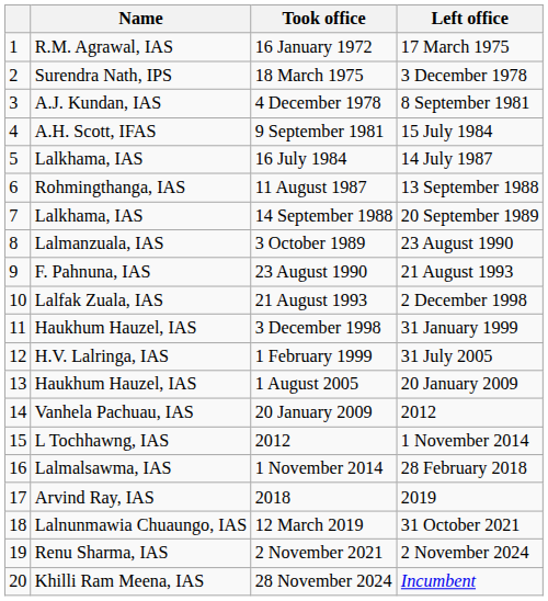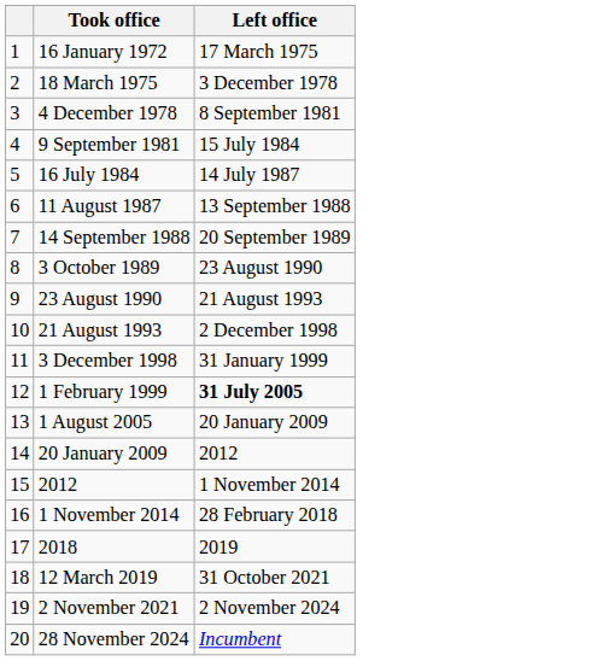- column: Name | R.M. Agrawal, IAS | Surendra Nath, IPS | A.J. Kundan, IAS | A.H. Scott, IFAS | Lalkhama, IAS | Rohmingthanga, IAS | Lalkhama, IAS | Lalmanzuala, IAS | F. Pahnuna, IAS | Lalfak Zuala, IAS | Haukhum Hauzel, IAS | H.V. Lalringa, IAS | Haukhum Hauzel, IAS | Vanhela Pachuau, IAS | L Tochhawng, IAS | Lalmalsawma, IAS | Arvind Ray, IAS | Lalnunmawia Chuaungo, IAS | Renu Sharma, IAS | Khilli Ram Meena, IAS
1 February 1999 | Left office: normal -> bold
